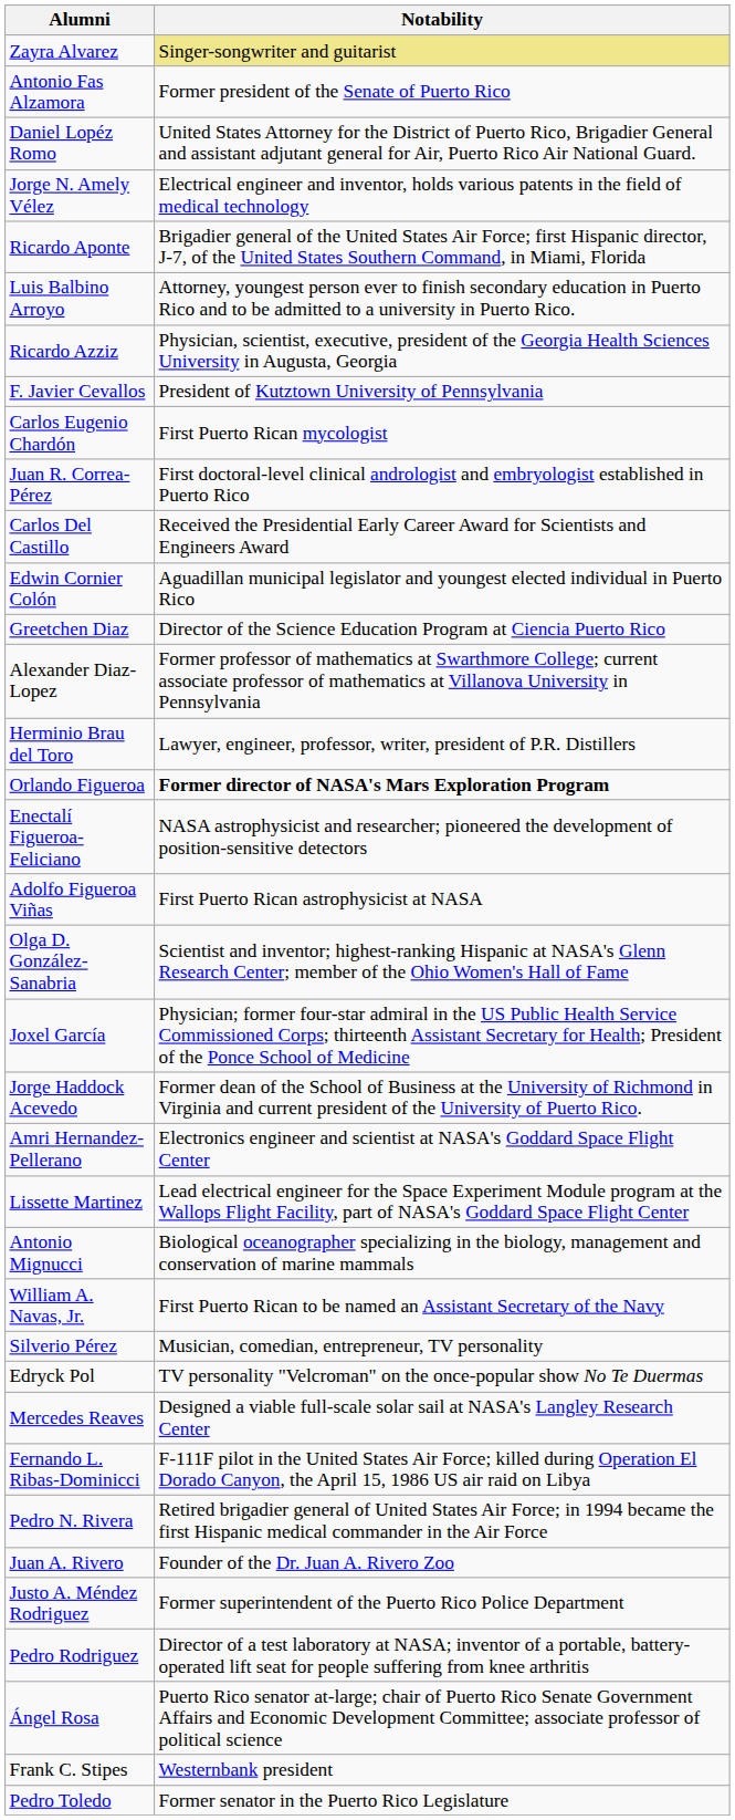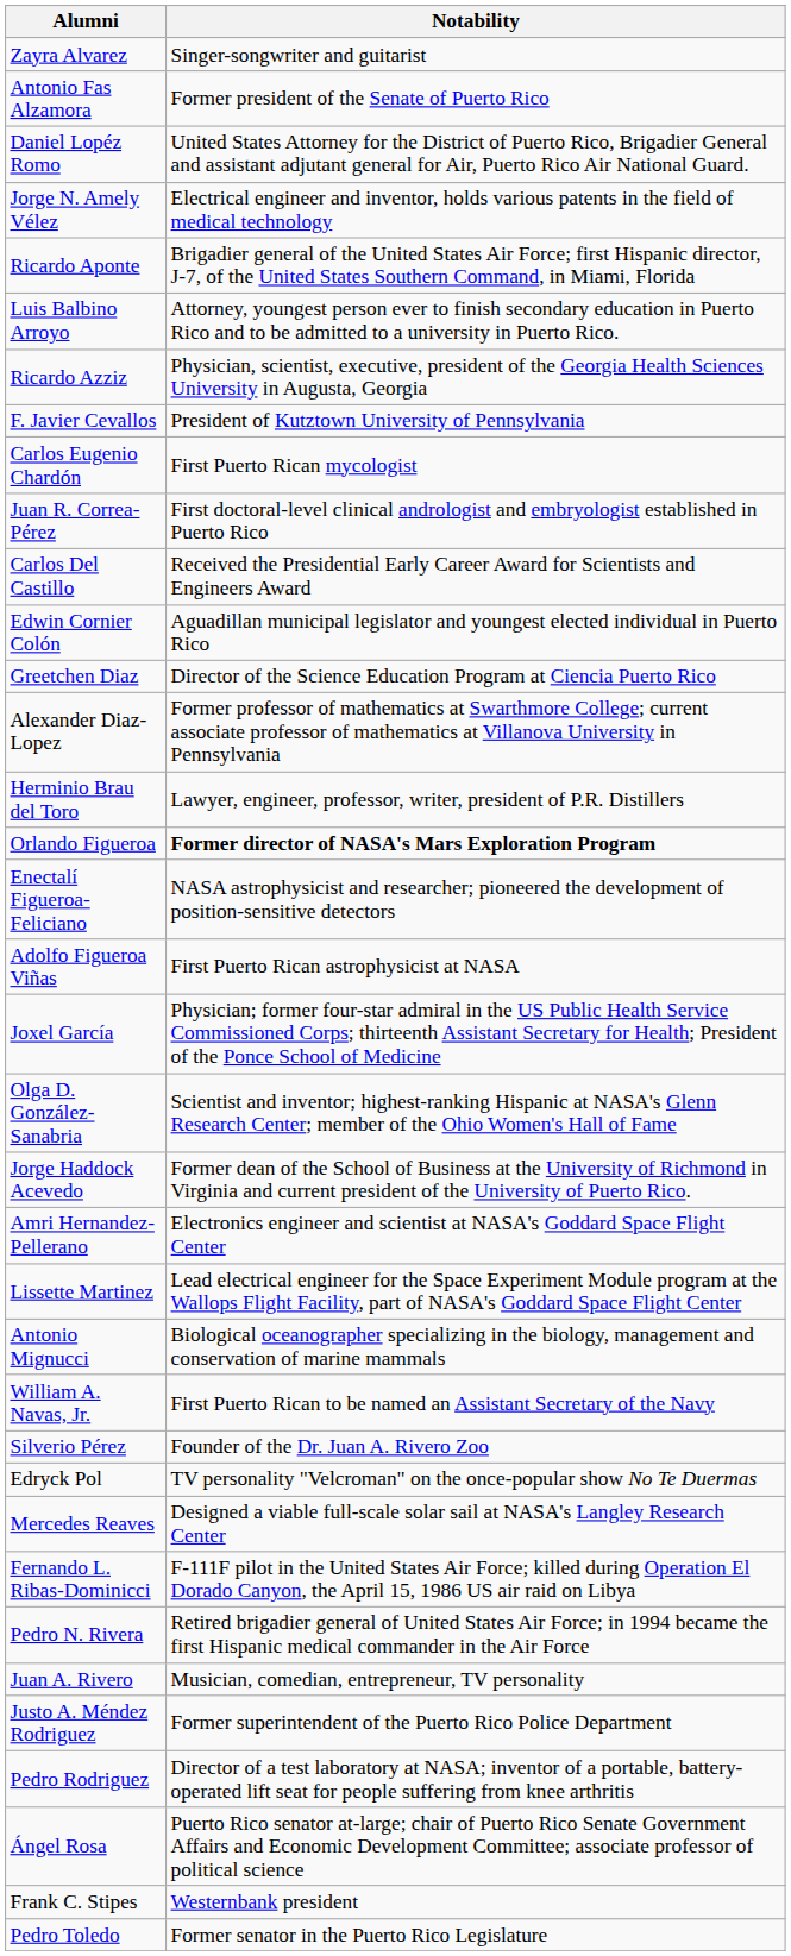Zayra Alvarez | Notability: khaki background -> no background
rows swapped: Joxel García <-> Olga D. González-Sanabria
Silverio Pérez | Notability: Musician, comedian, entrepreneur, TV personality -> Founder of the Dr. Juan A. Rivero Zoo
Juan A. Rivero | Notability: Founder of the Dr. Juan A. Rivero Zoo -> Musician, comedian, entrepreneur, TV personality
